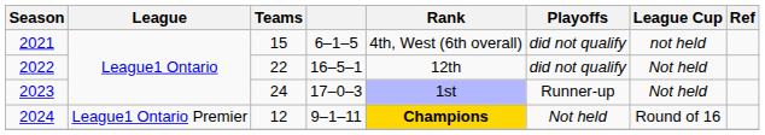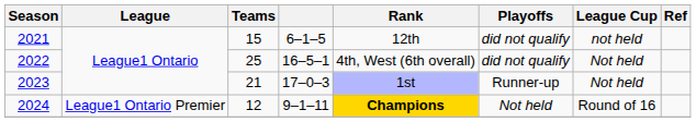2021 | Rank: 4th, West (6th overall) -> 12th
2022 | Teams: 22 -> 25
2022 | Rank: 12th -> 4th, West (6th overall)
2023 | Teams: 24 -> 21
